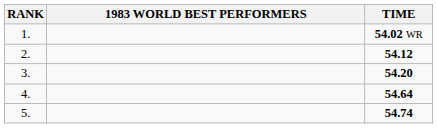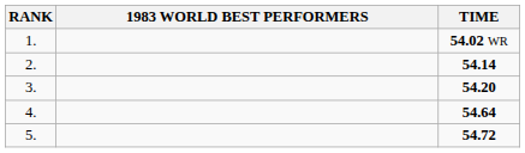2. | TIME: 54.12 -> 54.14
5. | TIME: 54.74 -> 54.72
